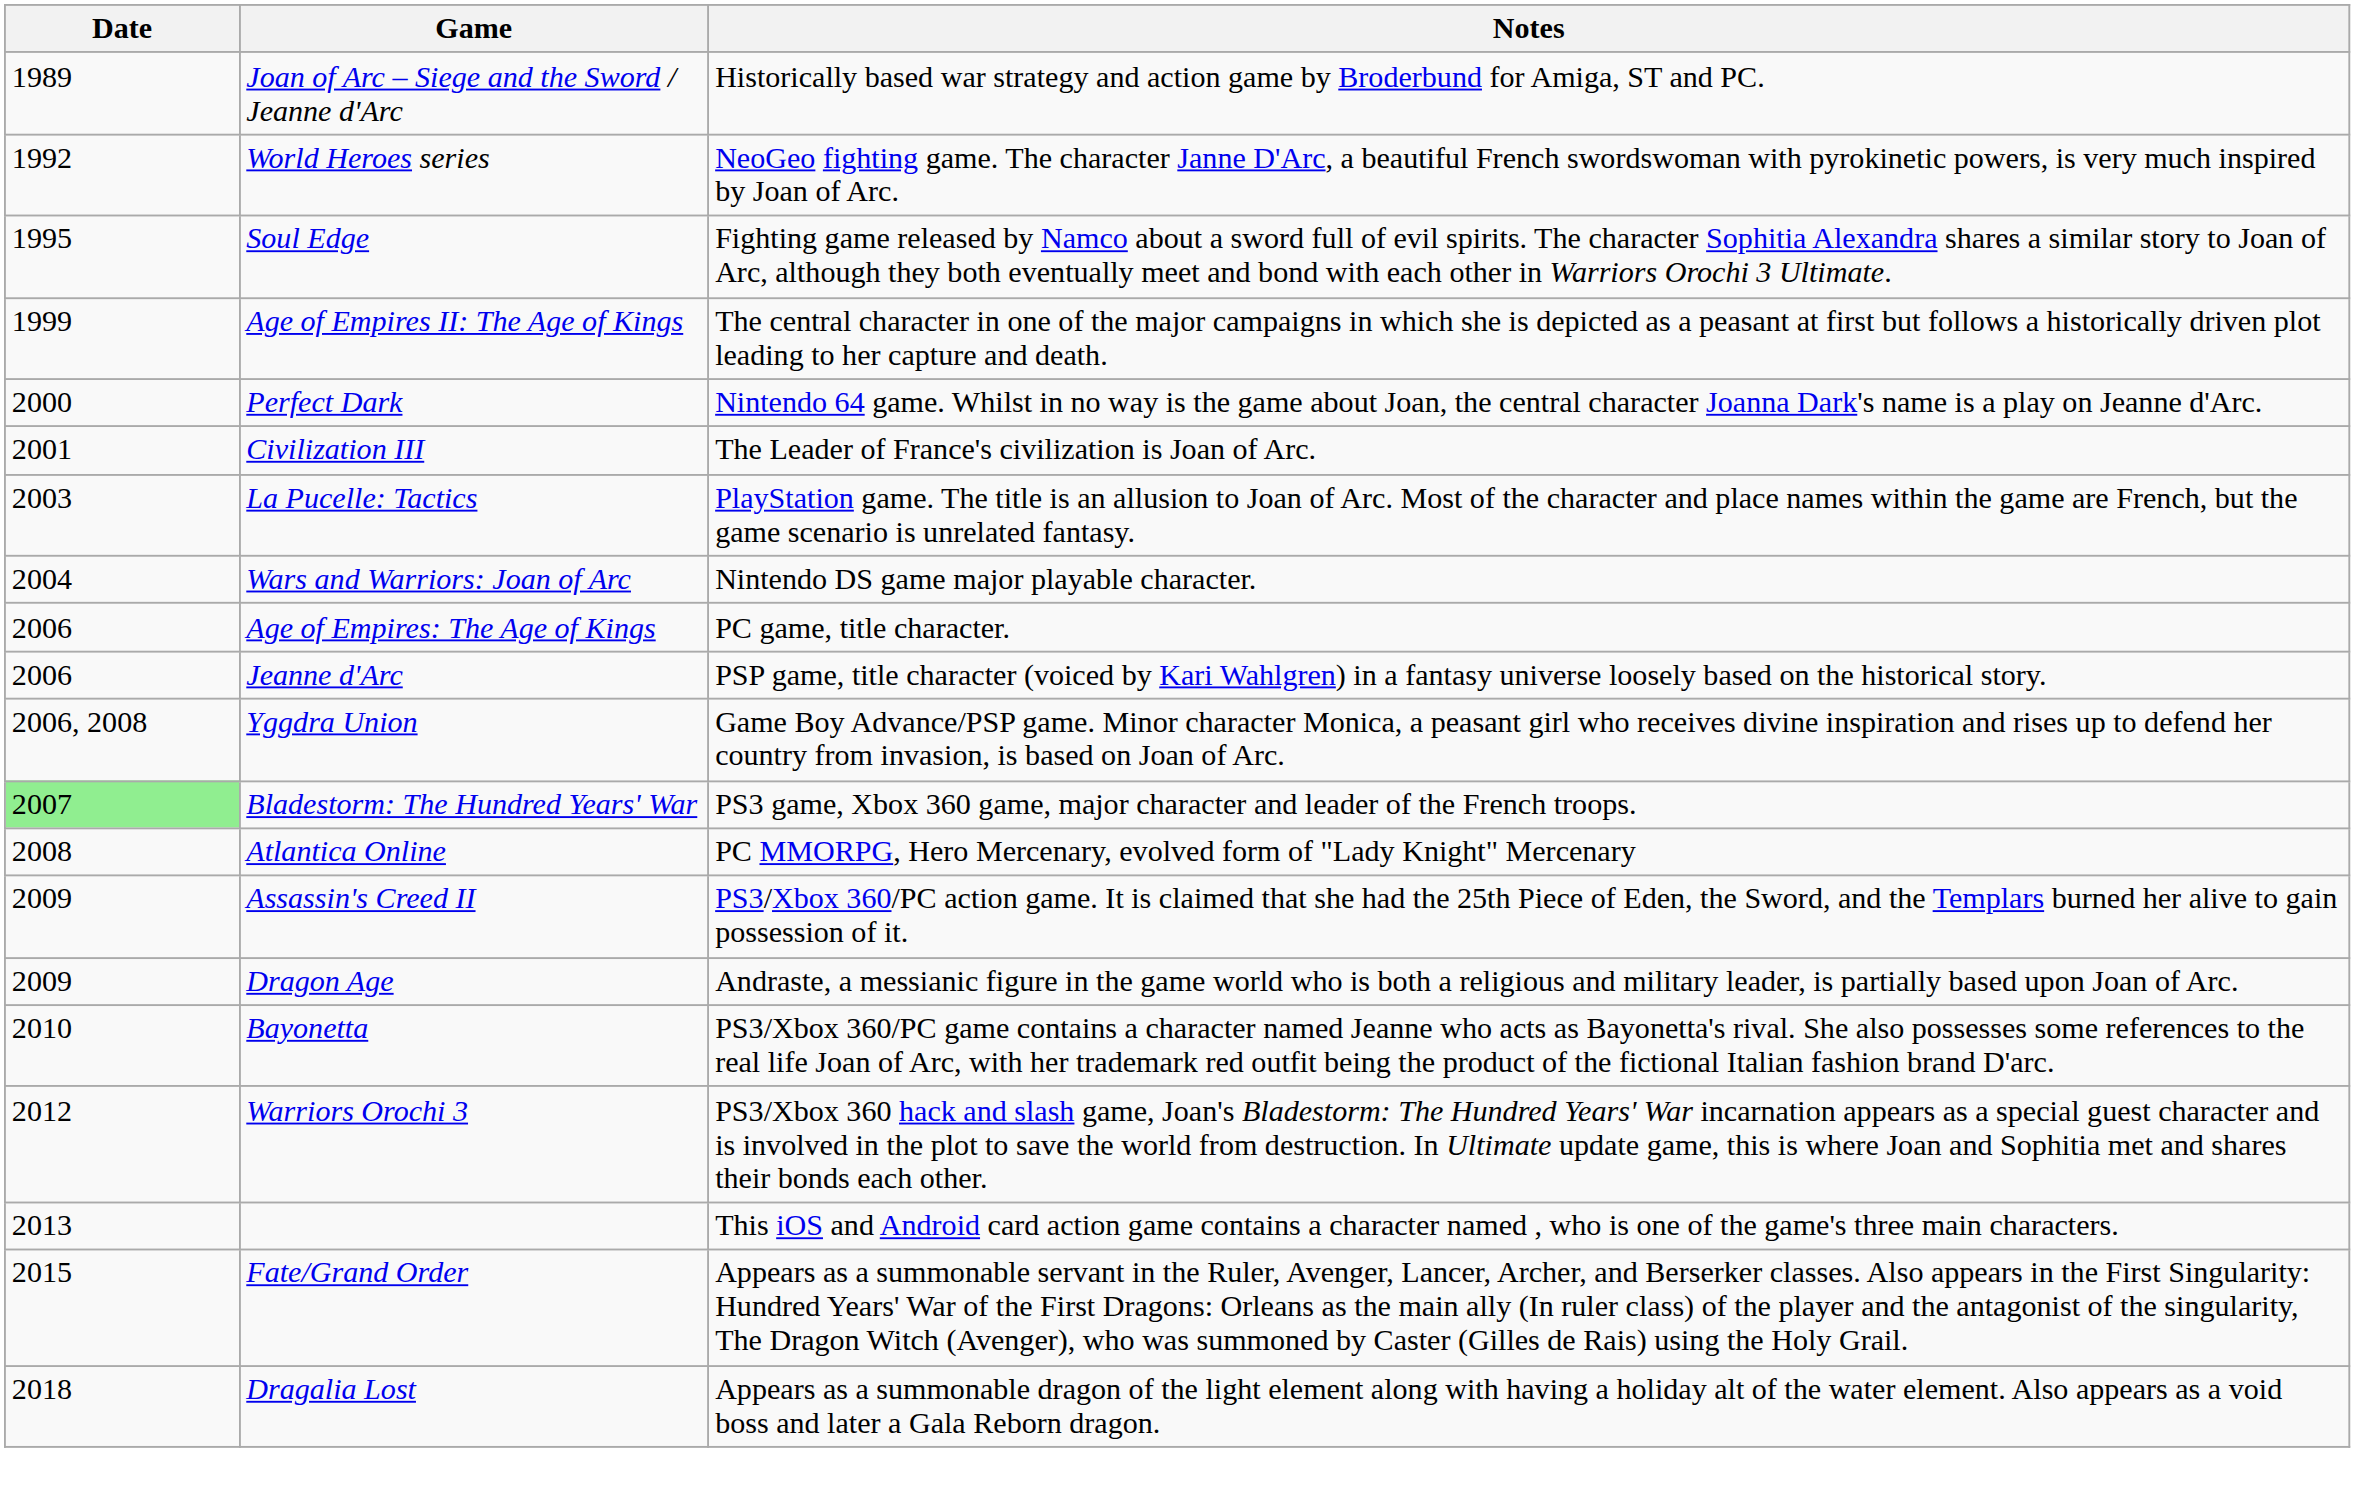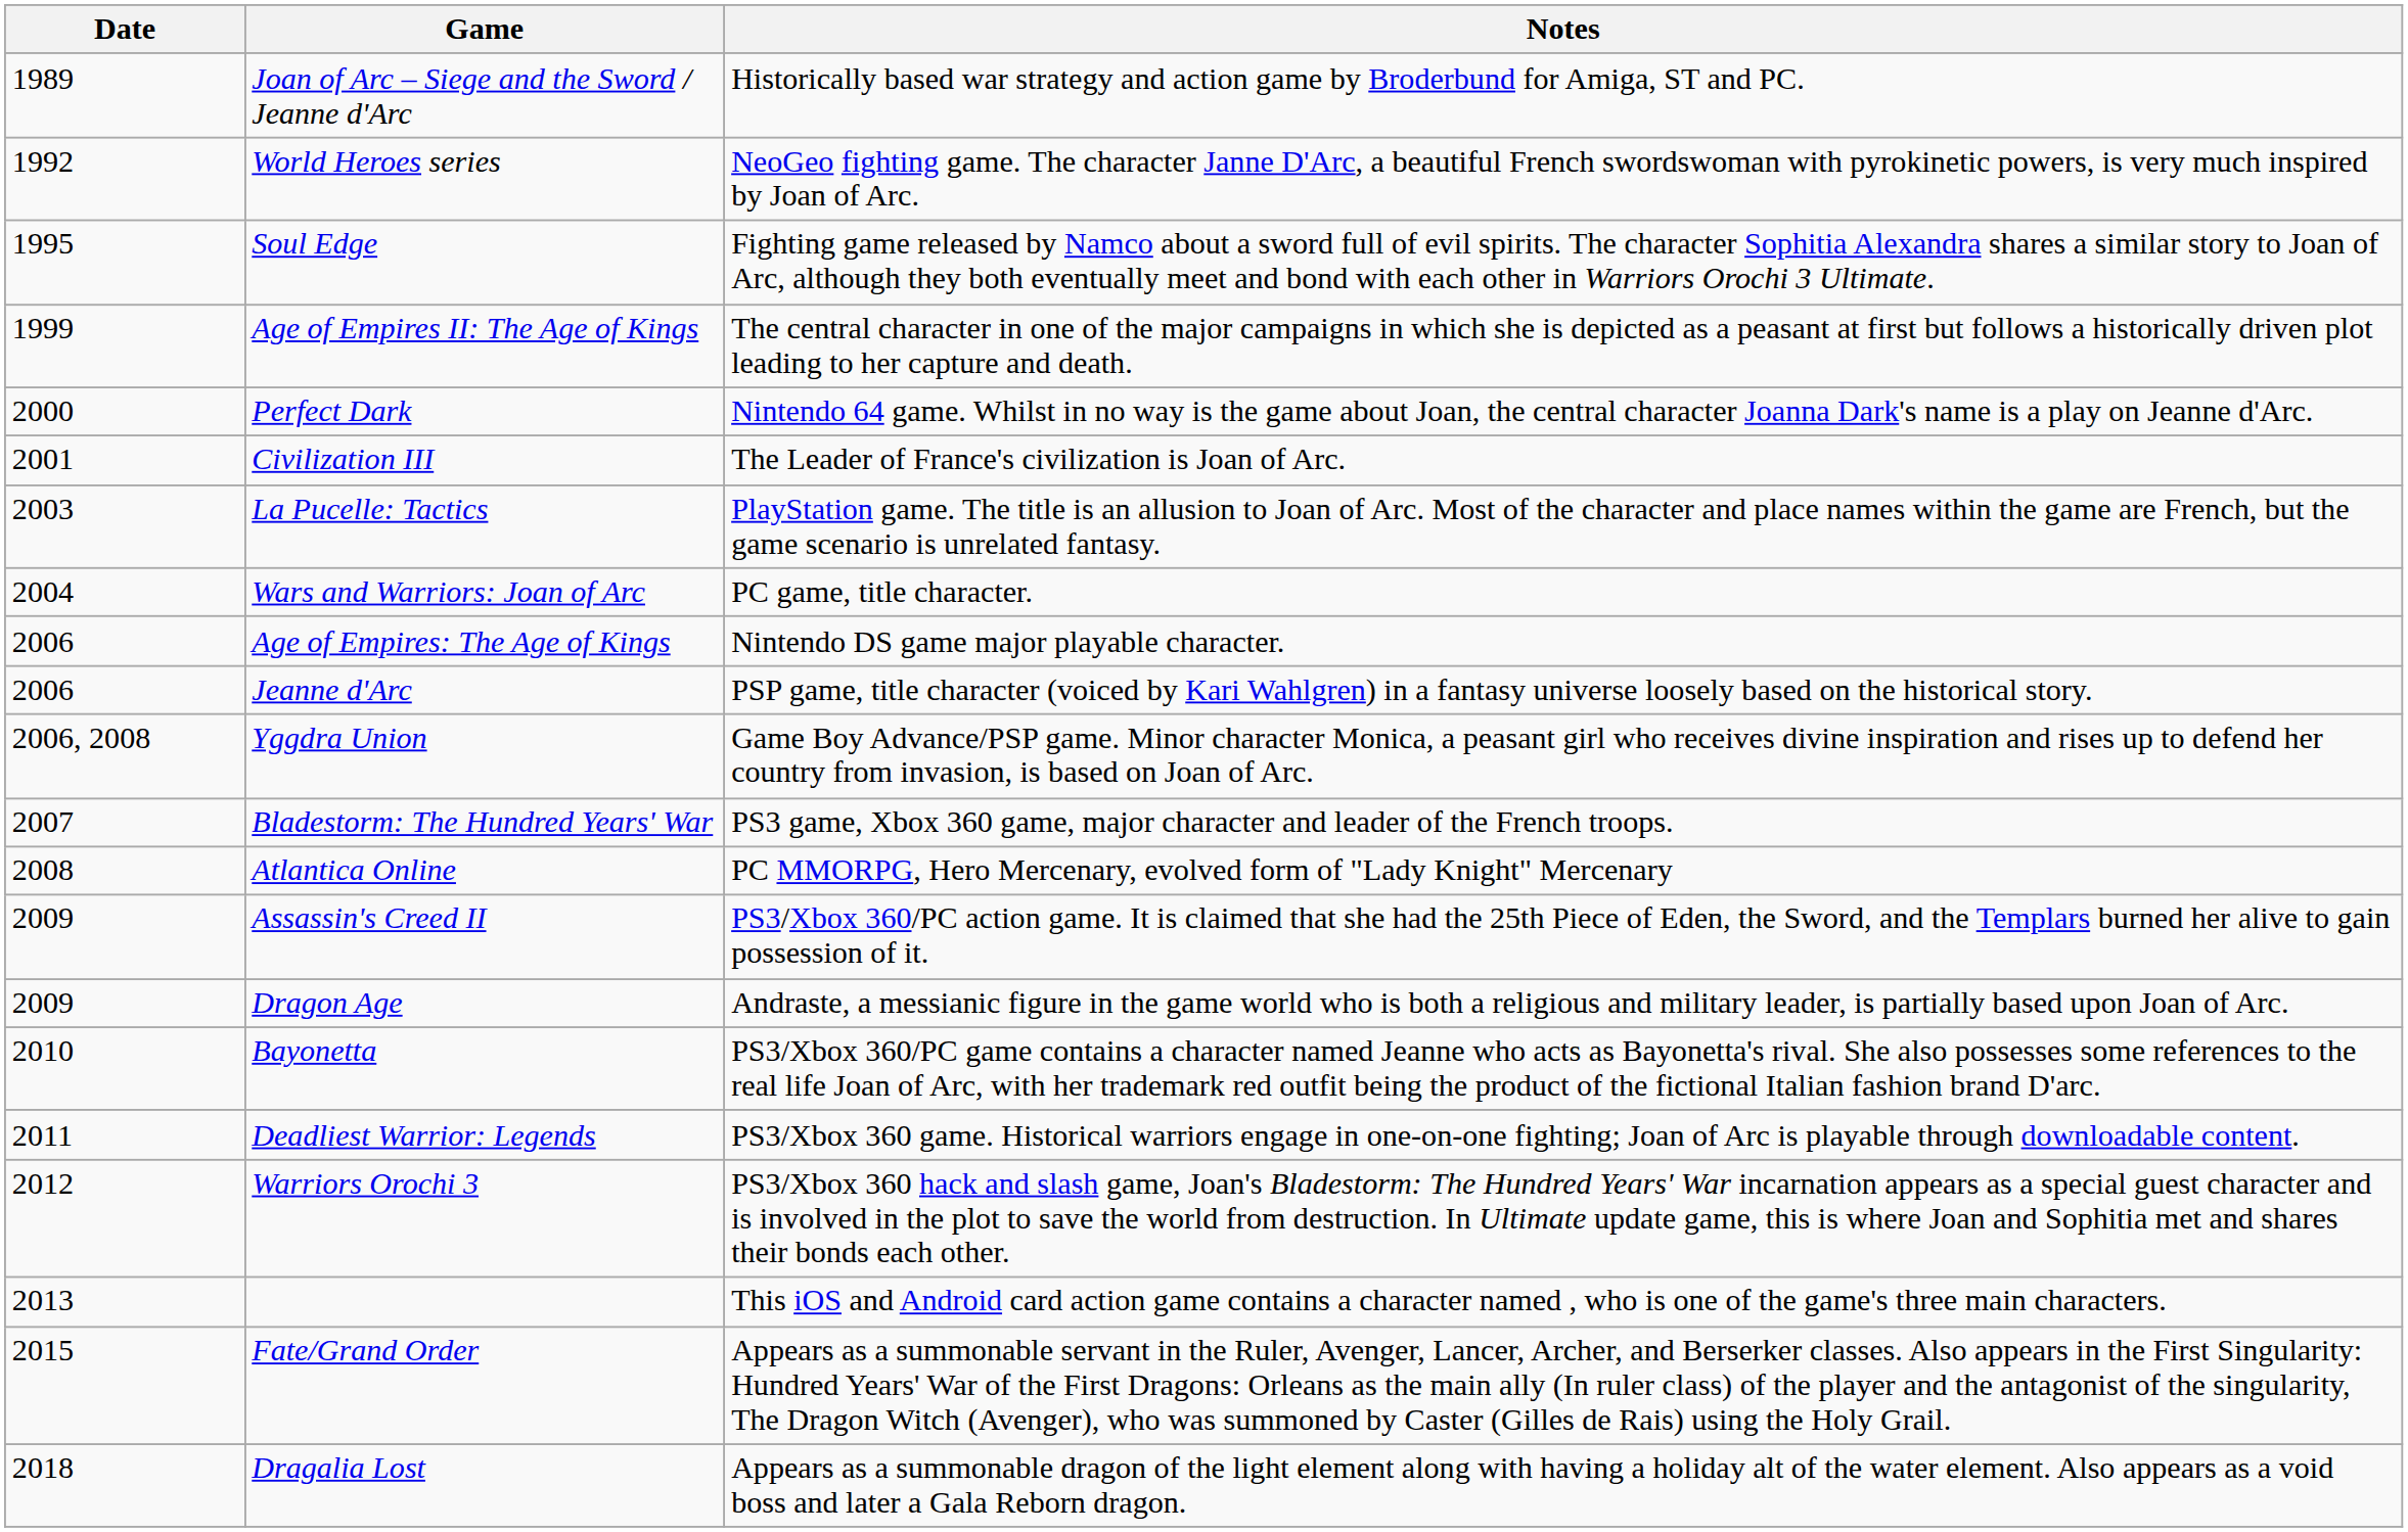Wars and Warriors: Joan of Arc | Notes: Nintendo DS game major playable character. -> PC game, title character.
Age of Empires: The Age of Kings | Notes: PC game, title character. -> Nintendo DS game major playable character.
Bladestorm: The Hundred Years' War | Date: lightgreen background -> no background
+ row: 2011 | Deadliest Warrior: Legends | PS3/Xbox 360 game. Historical warriors engage in one-on-one fighting; Joan of Arc is playable through downloadable content.
